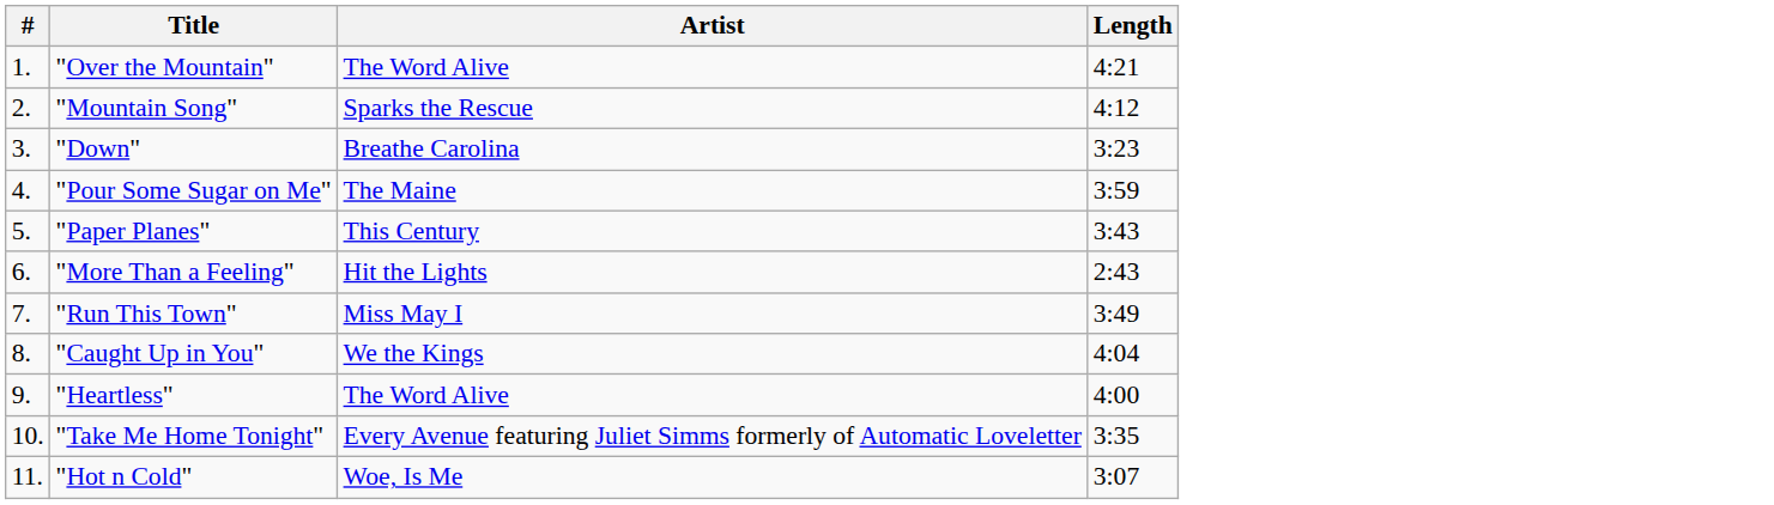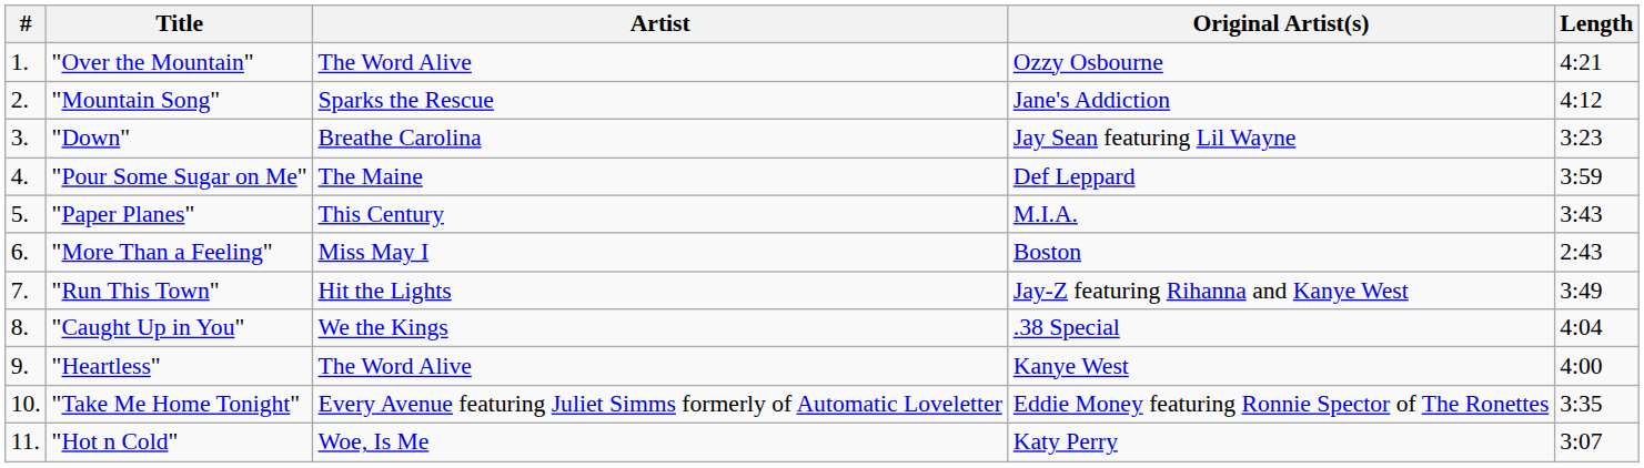+ column: Original Artist(s) | Ozzy Osbourne | Jane's Addiction | Jay Sean featuring Lil Wayne | Def Leppard | M.I.A. | Boston | Jay-Z featuring Rihanna and Kanye West | .38 Special | Kanye West | Eddie Money featuring Ronnie Spector of The Ronettes | Katy Perry
"More Than a Feeling" | Artist: Hit the Lights -> Miss May I
"Run This Town" | Artist: Miss May I -> Hit the Lights
